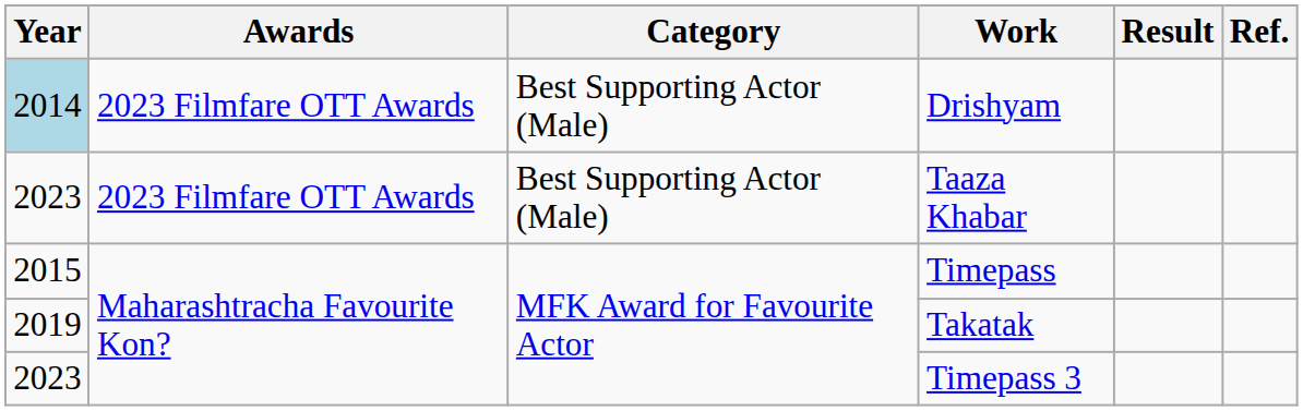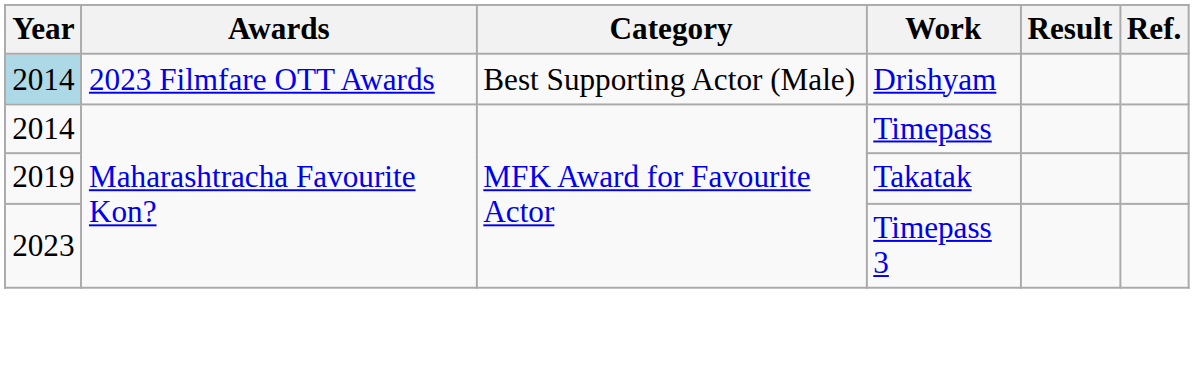- row: 2023 | 2023 Filmfare OTT Awards | Best Supporting Actor (Male) | Taaza Khabar
Timepass | Year: 2015 -> 2014
